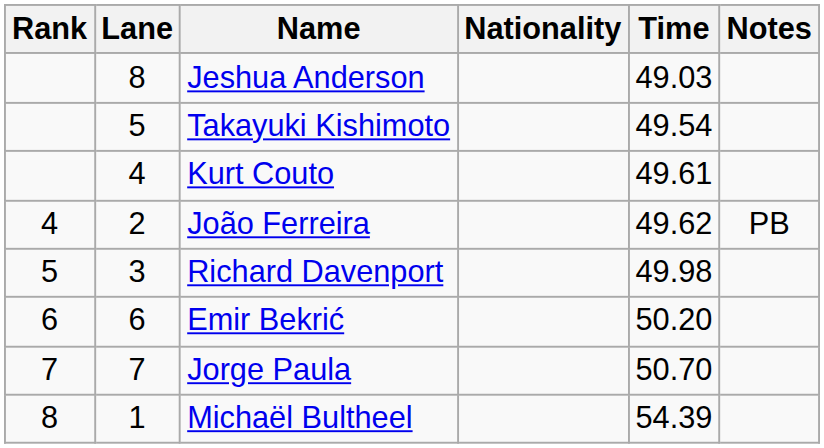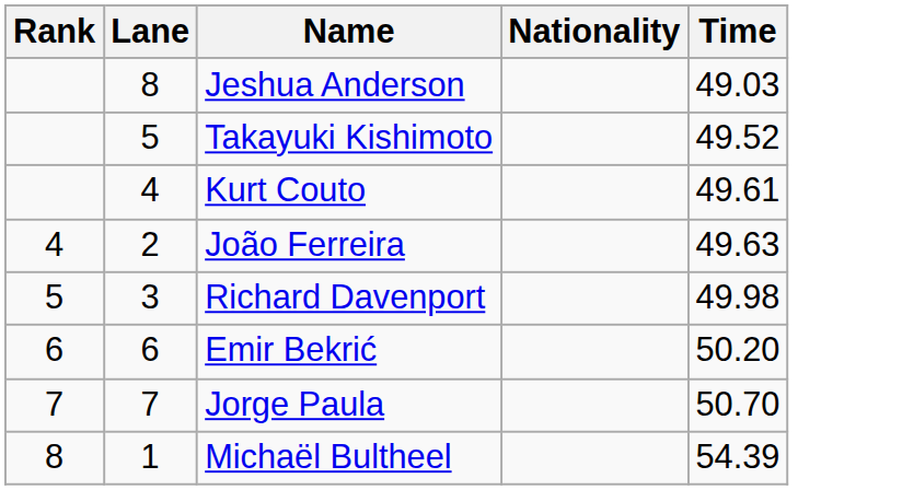- column: Notes | PB
Takayuki Kishimoto | Time: 49.54 -> 49.52
João Ferreira | Time: 49.62 -> 49.63
